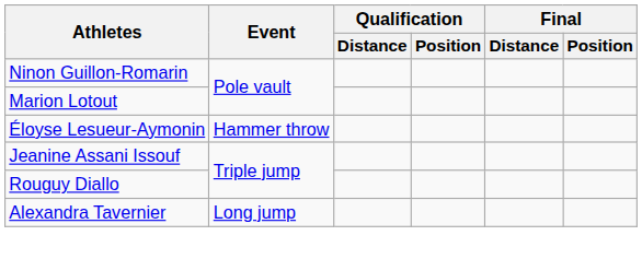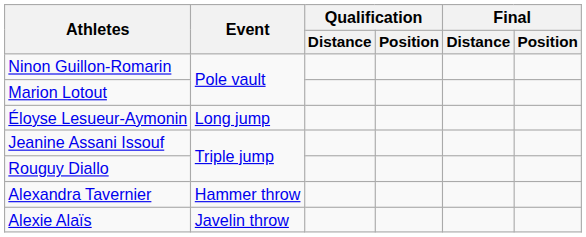Éloyse Lesueur-Aymonin | Event: Hammer throw -> Long jump
Alexandra Tavernier | Event: Long jump -> Hammer throw
+ row: Alexie Alaïs | Javelin throw
